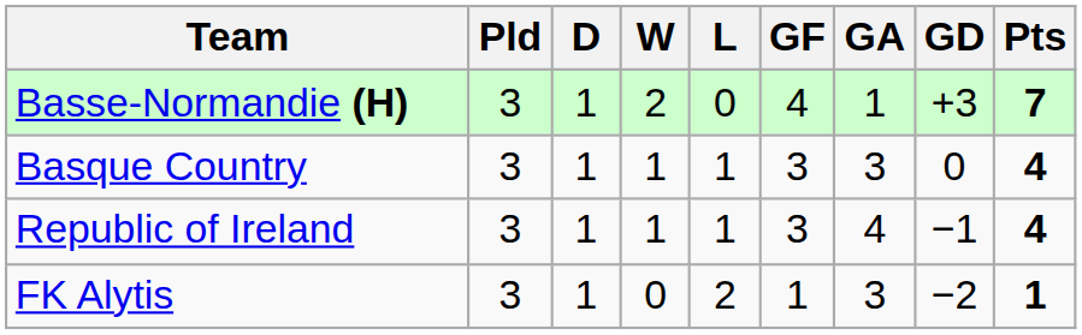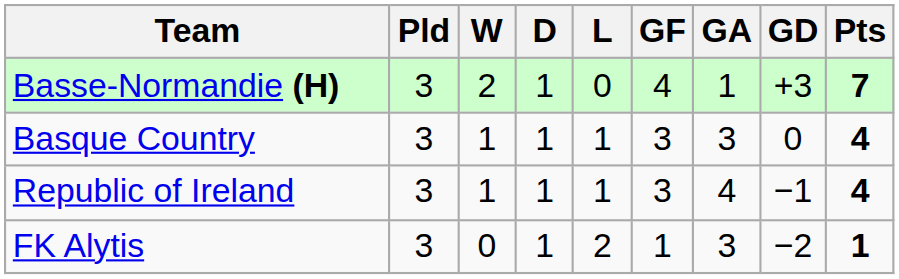columns swapped: W <-> D
